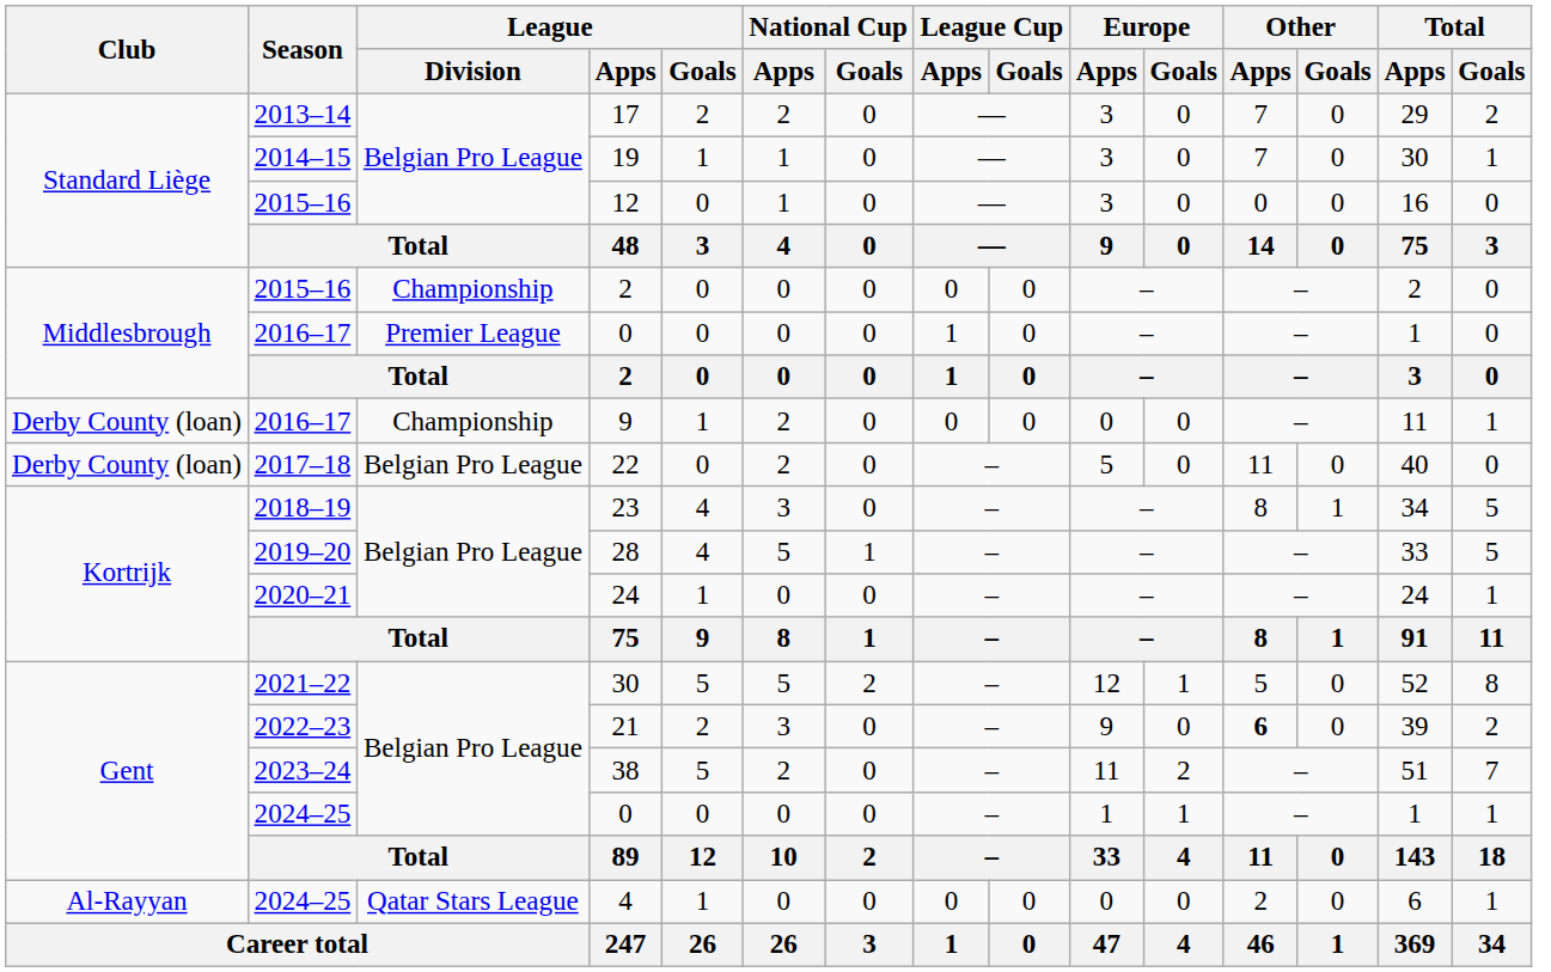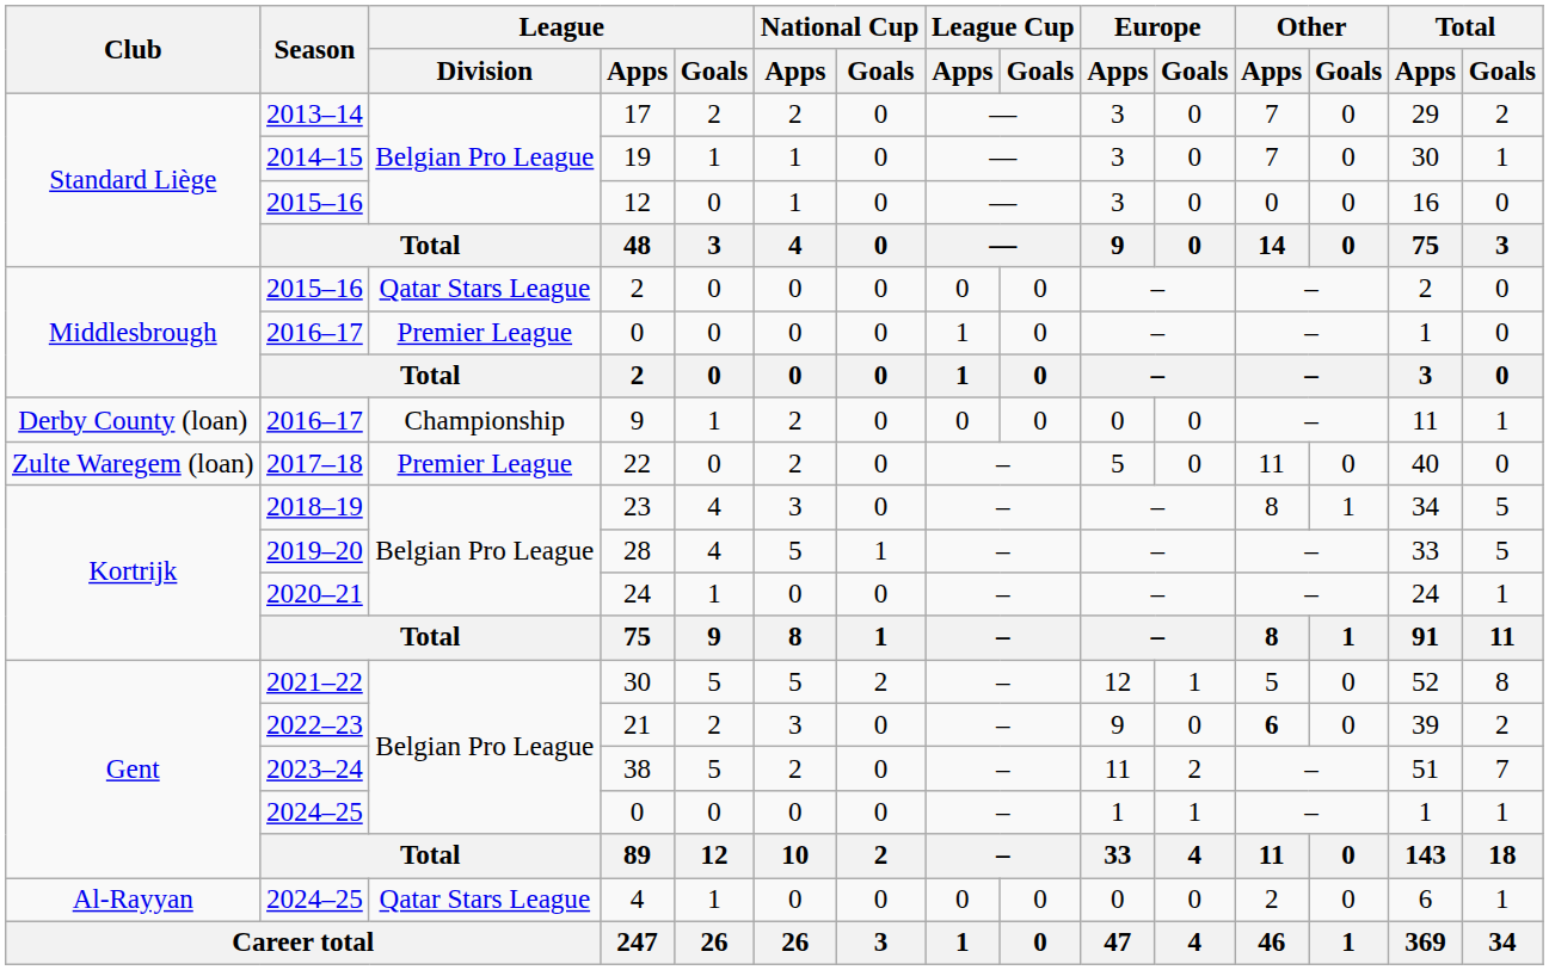2015–16 / 2 | League / Division: Championship -> Qatar Stars League
22 | Club: Derby County (loan) -> Zulte Waregem (loan)
22 | League / Division: Belgian Pro League -> Premier League
